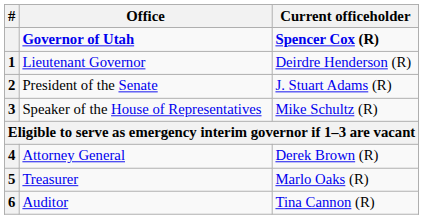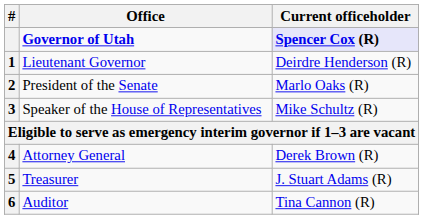Governor of Utah | Current officeholder: no background -> lavender background
President of the Senate | Current officeholder: J. Stuart Adams (R) -> Marlo Oaks (R)
Treasurer | Current officeholder: Marlo Oaks (R) -> J. Stuart Adams (R)
